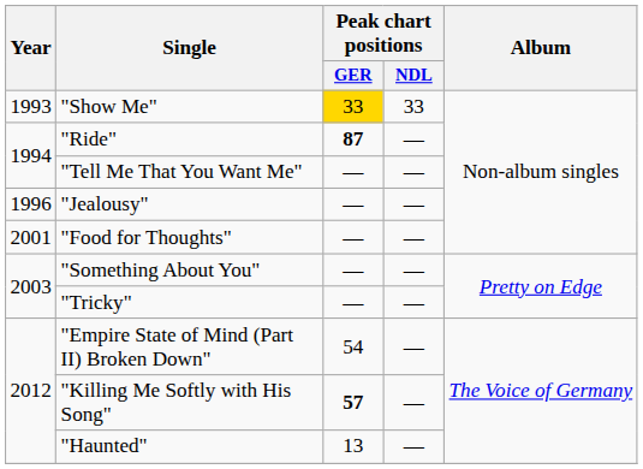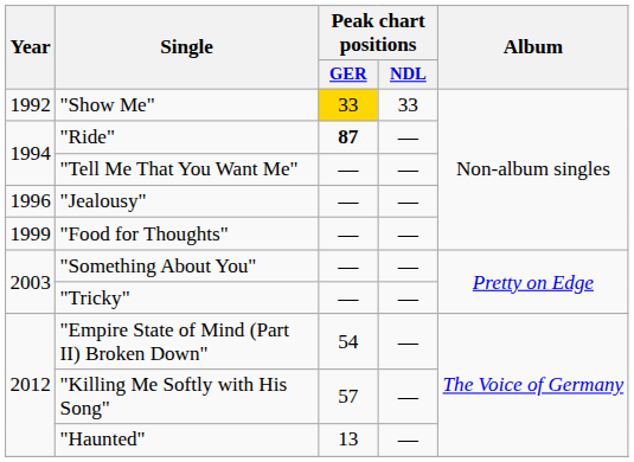"Show Me" | Year: 1993 -> 1992
"Food for Thoughts" | Year: 2001 -> 1999
"Killing Me Softly with His Song" | Peak chart positions / GER: bold -> normal
